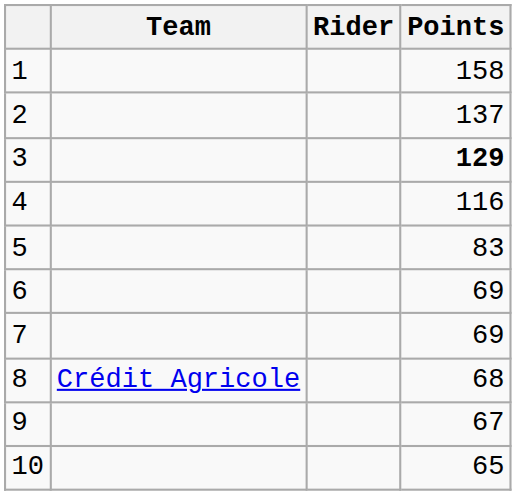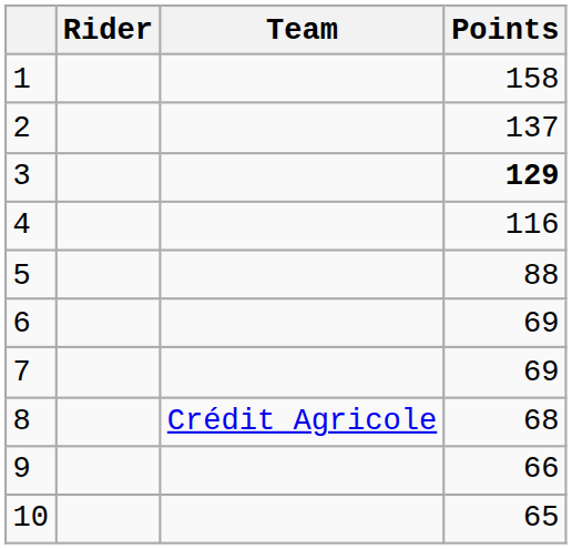columns swapped: Rider <-> Team
5 | Points: 83 -> 88
9 | Points: 67 -> 66
